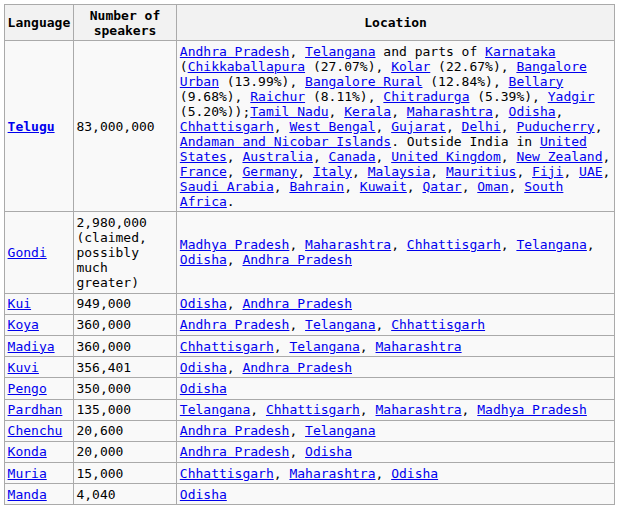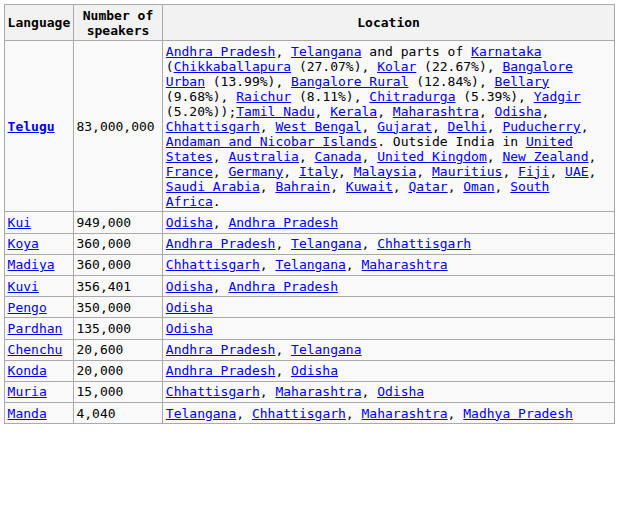- row: Gondi | 2,980,000 (claimed, possibly much greater) | Madhya Pradesh, Maharashtra, Chhattisgarh, Telangana, Odisha, Andhra Pradesh
Pardhan | Location: Telangana, Chhattisgarh, Maharashtra, Madhya Pradesh -> Odisha
Manda | Location: Odisha -> Telangana, Chhattisgarh, Maharashtra, Madhya Pradesh
